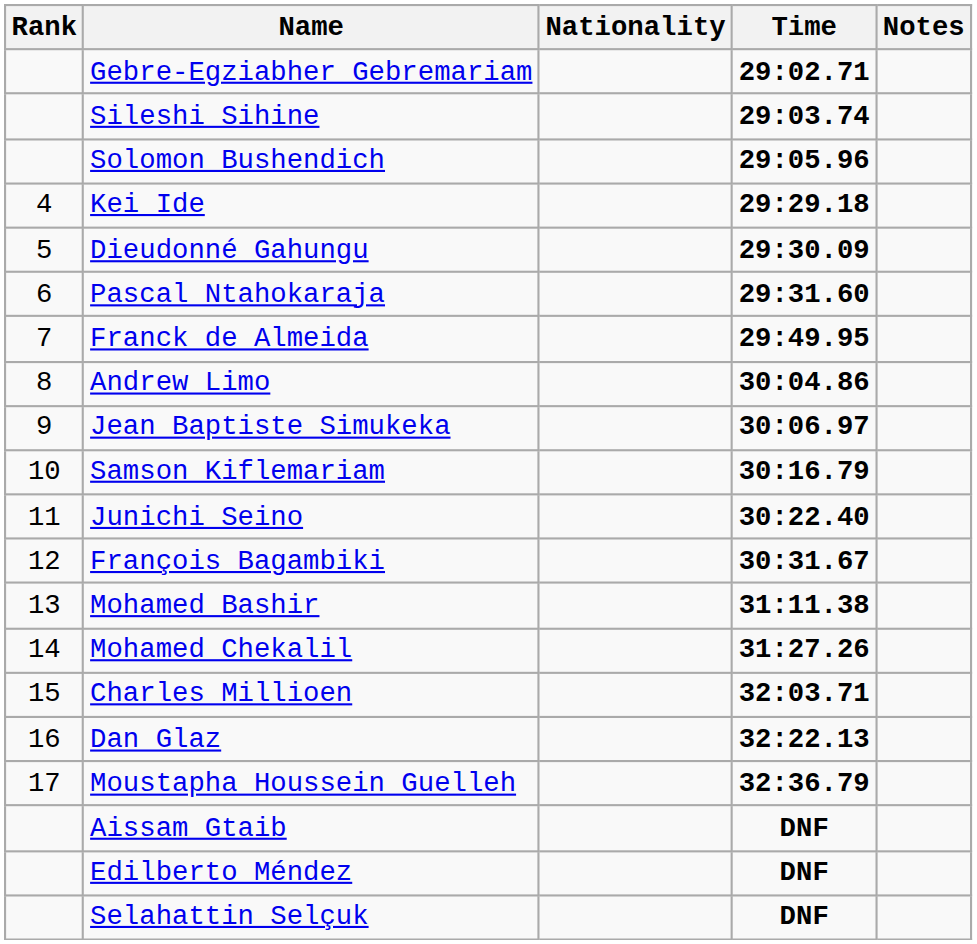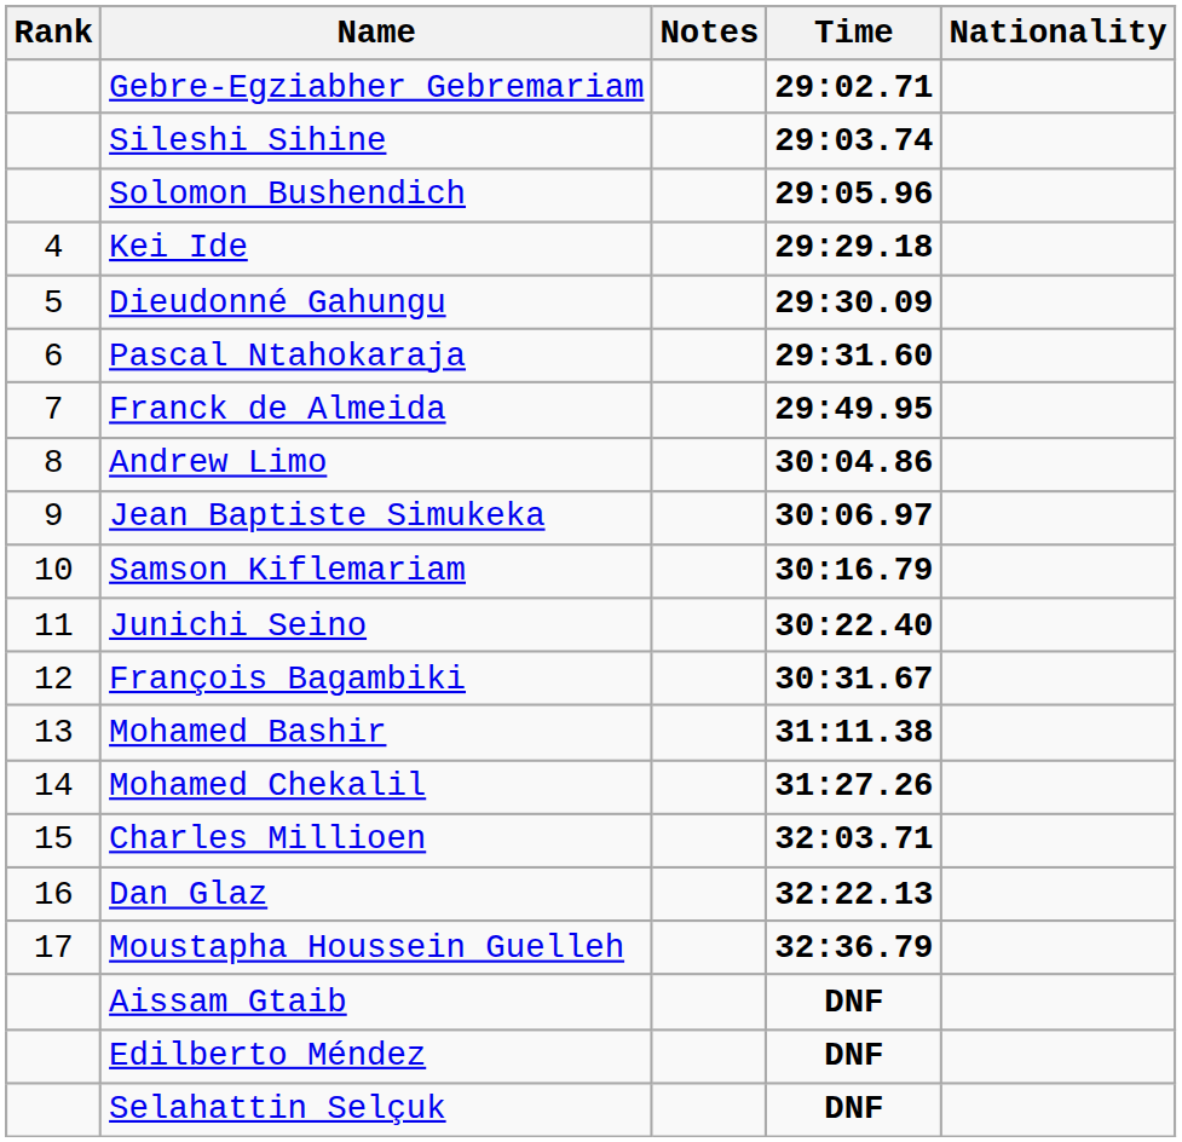columns swapped: Nationality <-> Notes
